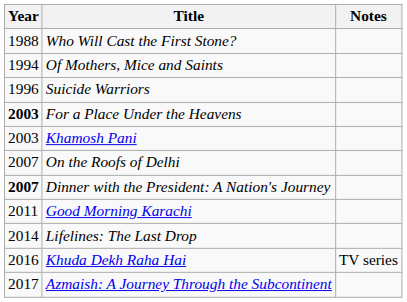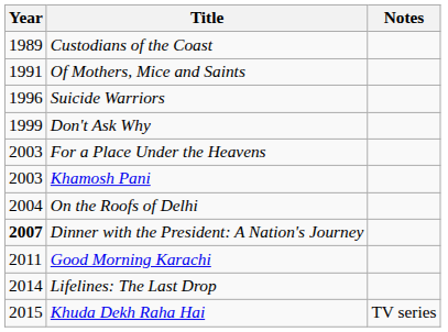- row: 1988 | Who Will Cast the First Stone?
+ row: 1989 | Custodians of the Coast
Of Mothers, Mice and Saints | Year: 1994 -> 1991
+ row: 1999 | Don't Ask Why
For a Place Under the Heavens | Year: bold -> normal
On the Roofs of Delhi | Year: 2007 -> 2004
Khuda Dekh Raha Hai | Year: 2016 -> 2015
- row: 2017 | Azmaish: A Journey Through the Subcontinent
